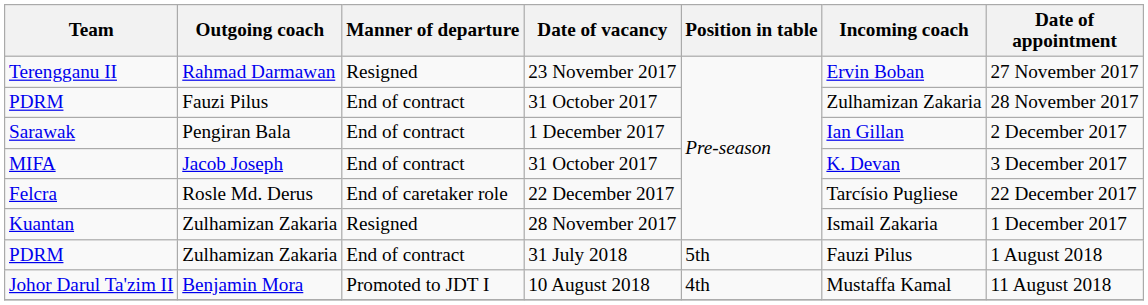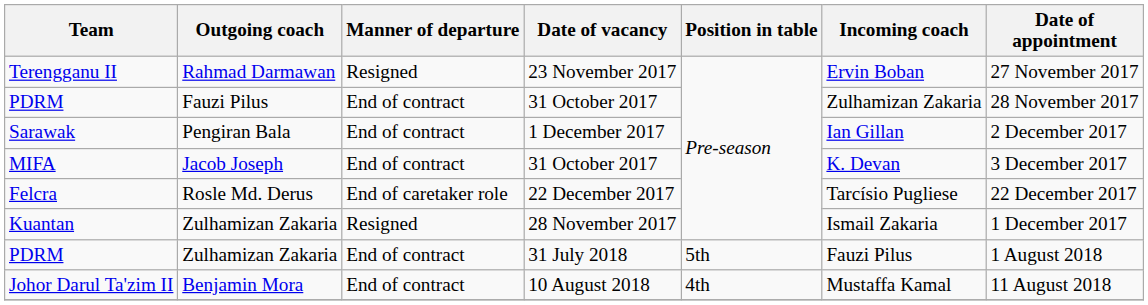Johor Darul Ta'zim II | Manner of departure: Promoted to JDT I -> End of contract
